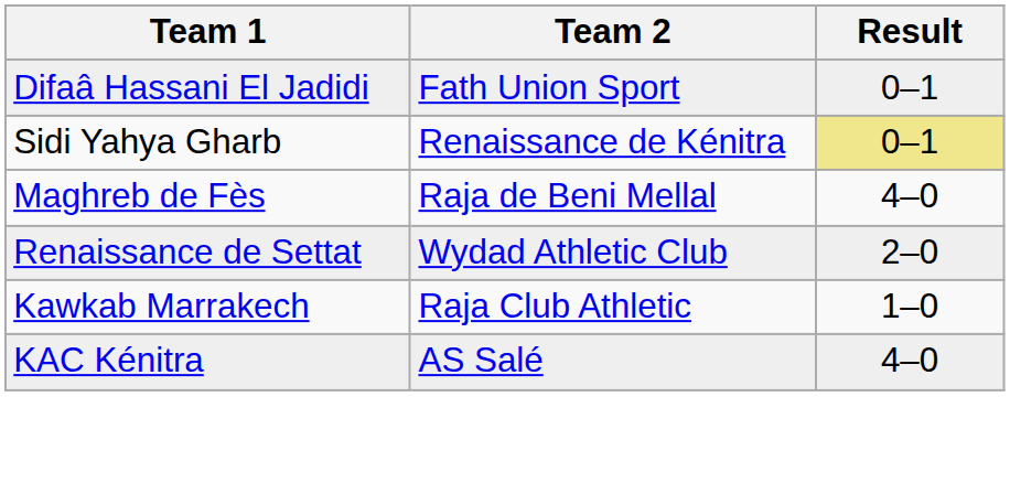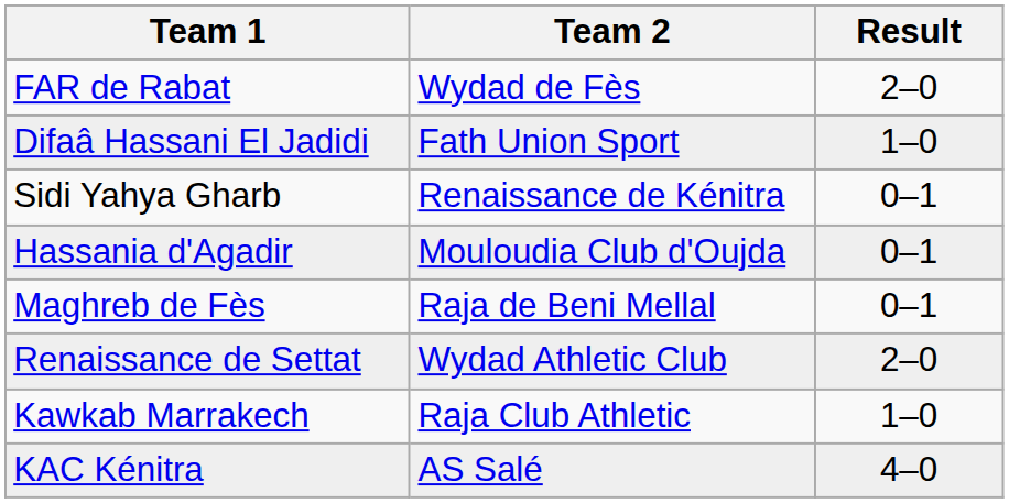+ row: FAR de Rabat | Wydad de Fès | 2–0
Difaâ Hassani El Jadidi | Result: 0–1 -> 1–0
Sidi Yahya Gharb | Result: khaki background -> no background
+ row: Hassania d'Agadir | Mouloudia Club d'Oujda | 0–1
Maghreb de Fès | Result: 4–0 -> 0–1
